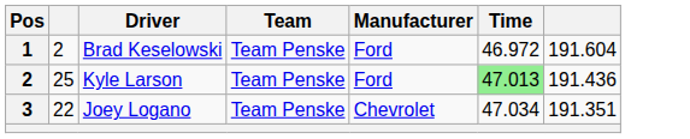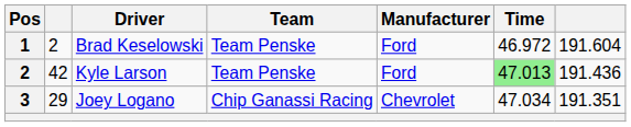Kyle Larson | column 2: 25 -> 42
Joey Logano | column 2: 22 -> 29
Joey Logano | Team: Team Penske -> Chip Ganassi Racing
